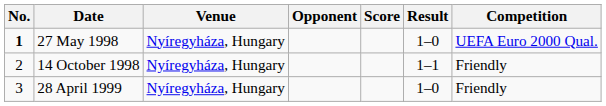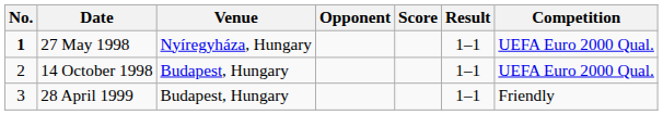27 May 1998 | Result: 1–0 -> 1–1
14 October 1998 | Venue: Nyíregyháza, Hungary -> Budapest, Hungary
14 October 1998 | Competition: Friendly -> UEFA Euro 2000 Qual.
28 April 1999 | Venue: Nyíregyháza, Hungary -> Budapest, Hungary
28 April 1999 | Result: 1–0 -> 1–1
